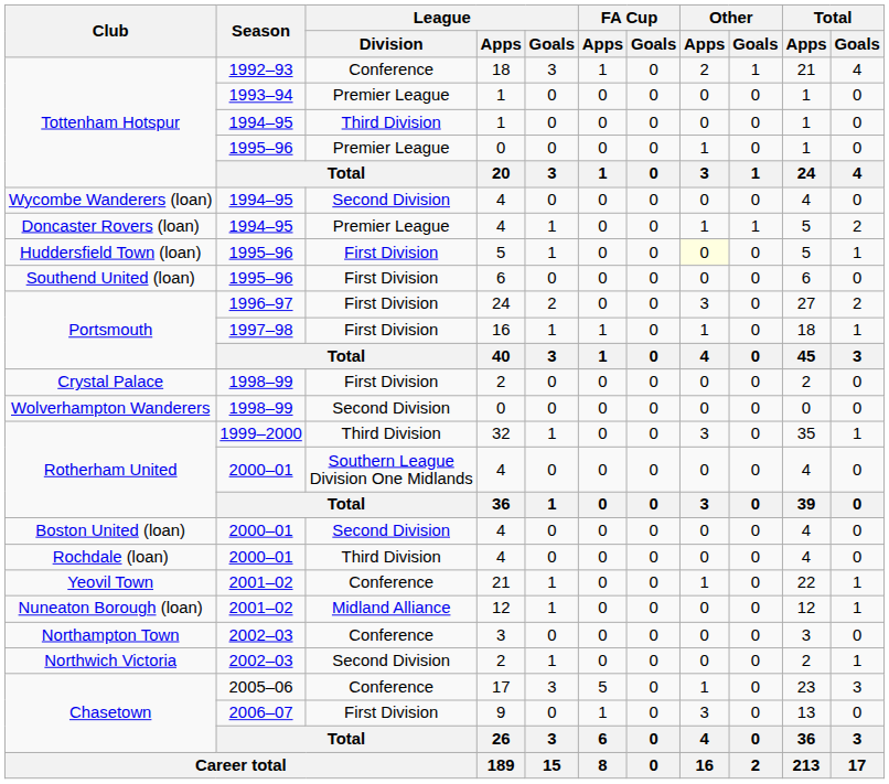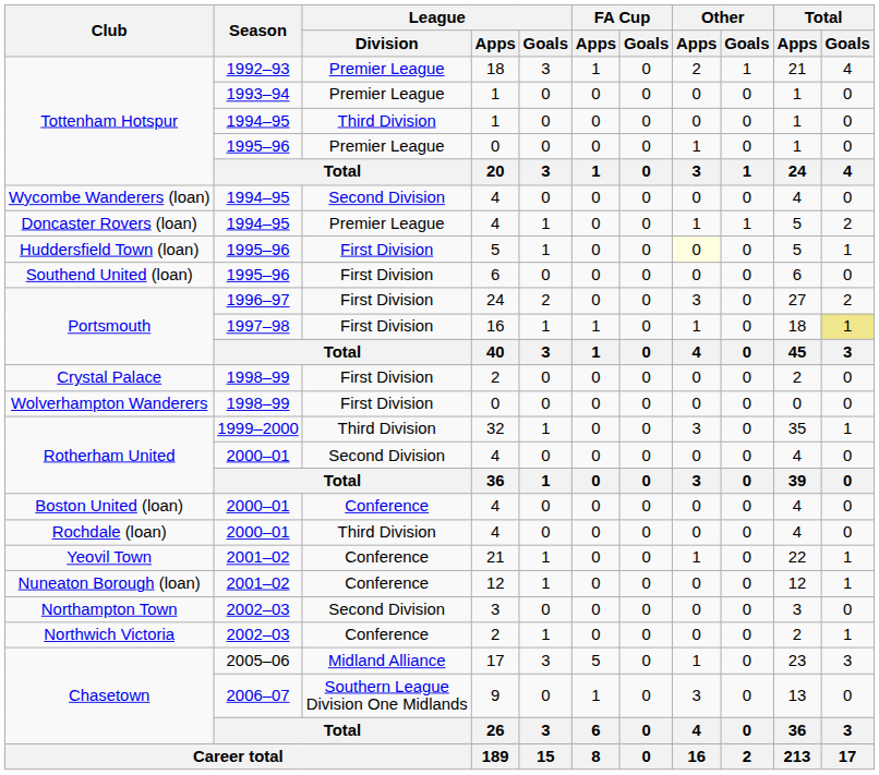Tottenham Hotspur / 1992–93 | League / Division: Conference -> Premier League
Portsmouth / 1997–98 | Total / Goals: no background -> khaki background
Wolverhampton Wanderers | League / Division: Second Division -> First Division
Rotherham United / 2000–01 | League / Division: Southern League Division One Midlands -> Second Division
Boston United (loan) | League / Division: Second Division -> Conference
Nuneaton Borough (loan) | League / Division: Midland Alliance -> Conference
Northampton Town | League / Division: Conference -> Second Division
Northwich Victoria | League / Division: Second Division -> Conference
Chasetown / 2005–06 | League / Division: Conference -> Midland Alliance
Chasetown / 2006–07 | League / Division: First Division -> Southern League Division One Midlands
